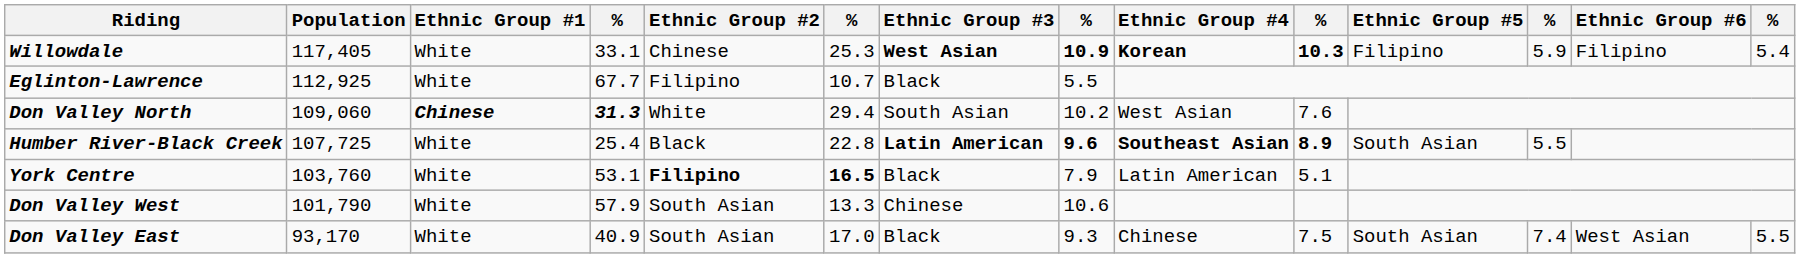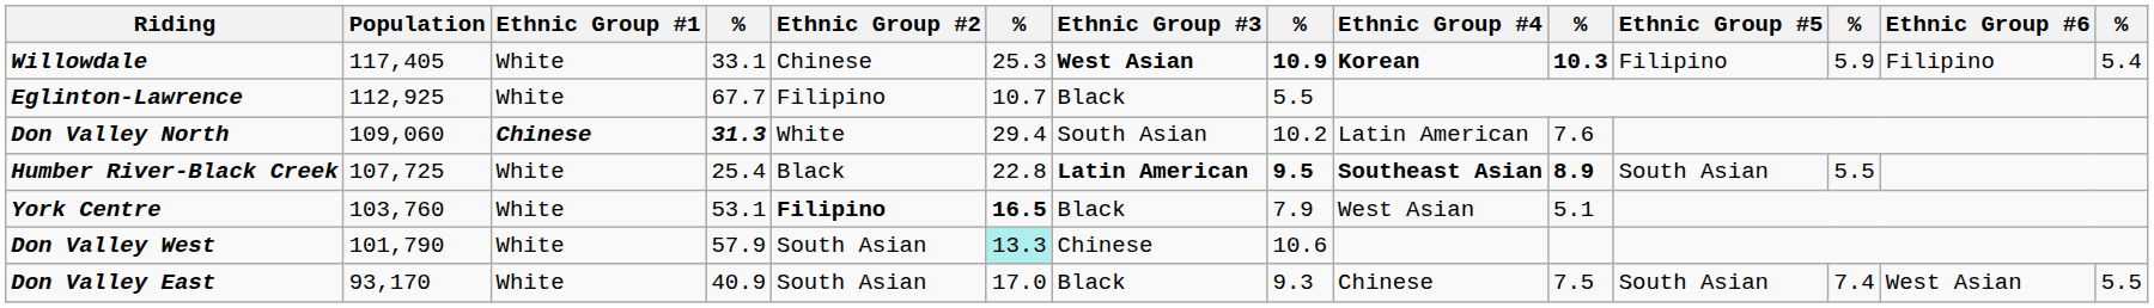Don Valley North | Ethnic Group #4: West Asian -> Latin American
Humber River-Black Creek | column 8: 9.6 -> 9.5
York Centre | Ethnic Group #4: Latin American -> West Asian
Don Valley West | column 6: no background -> paleturquoise background
